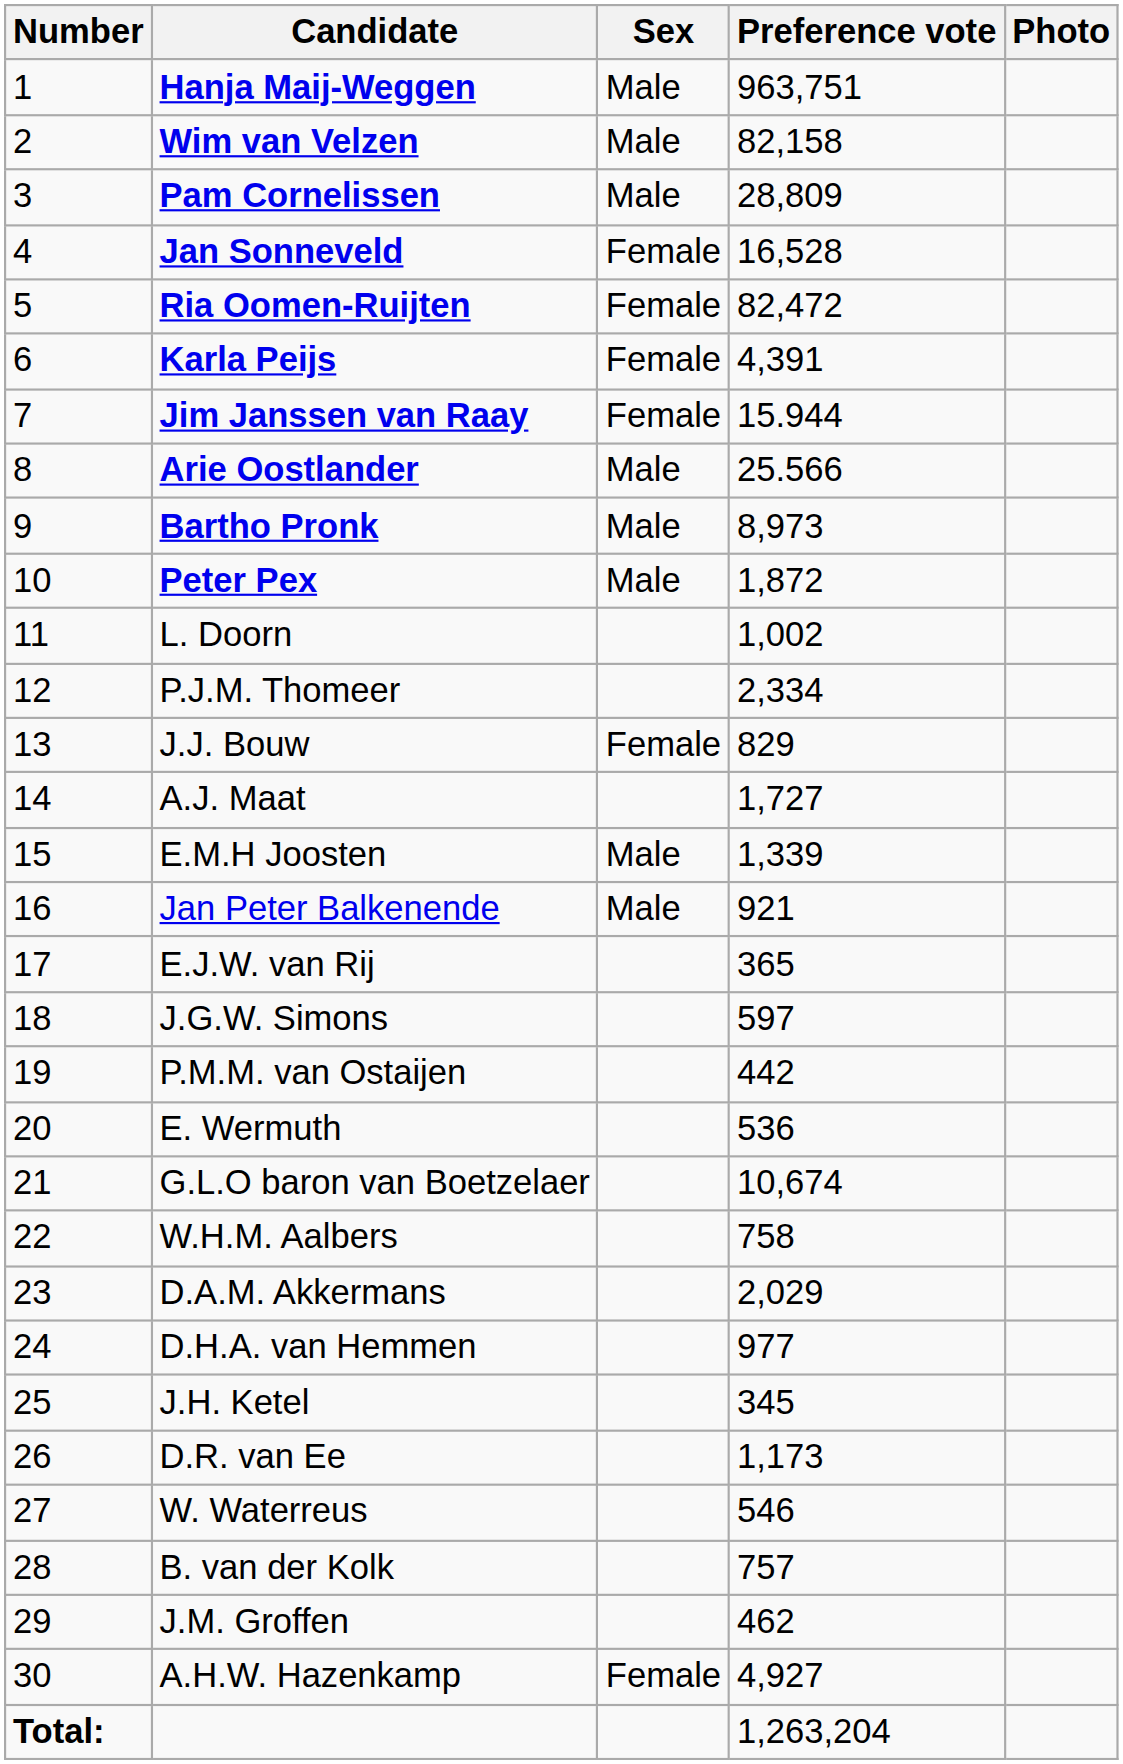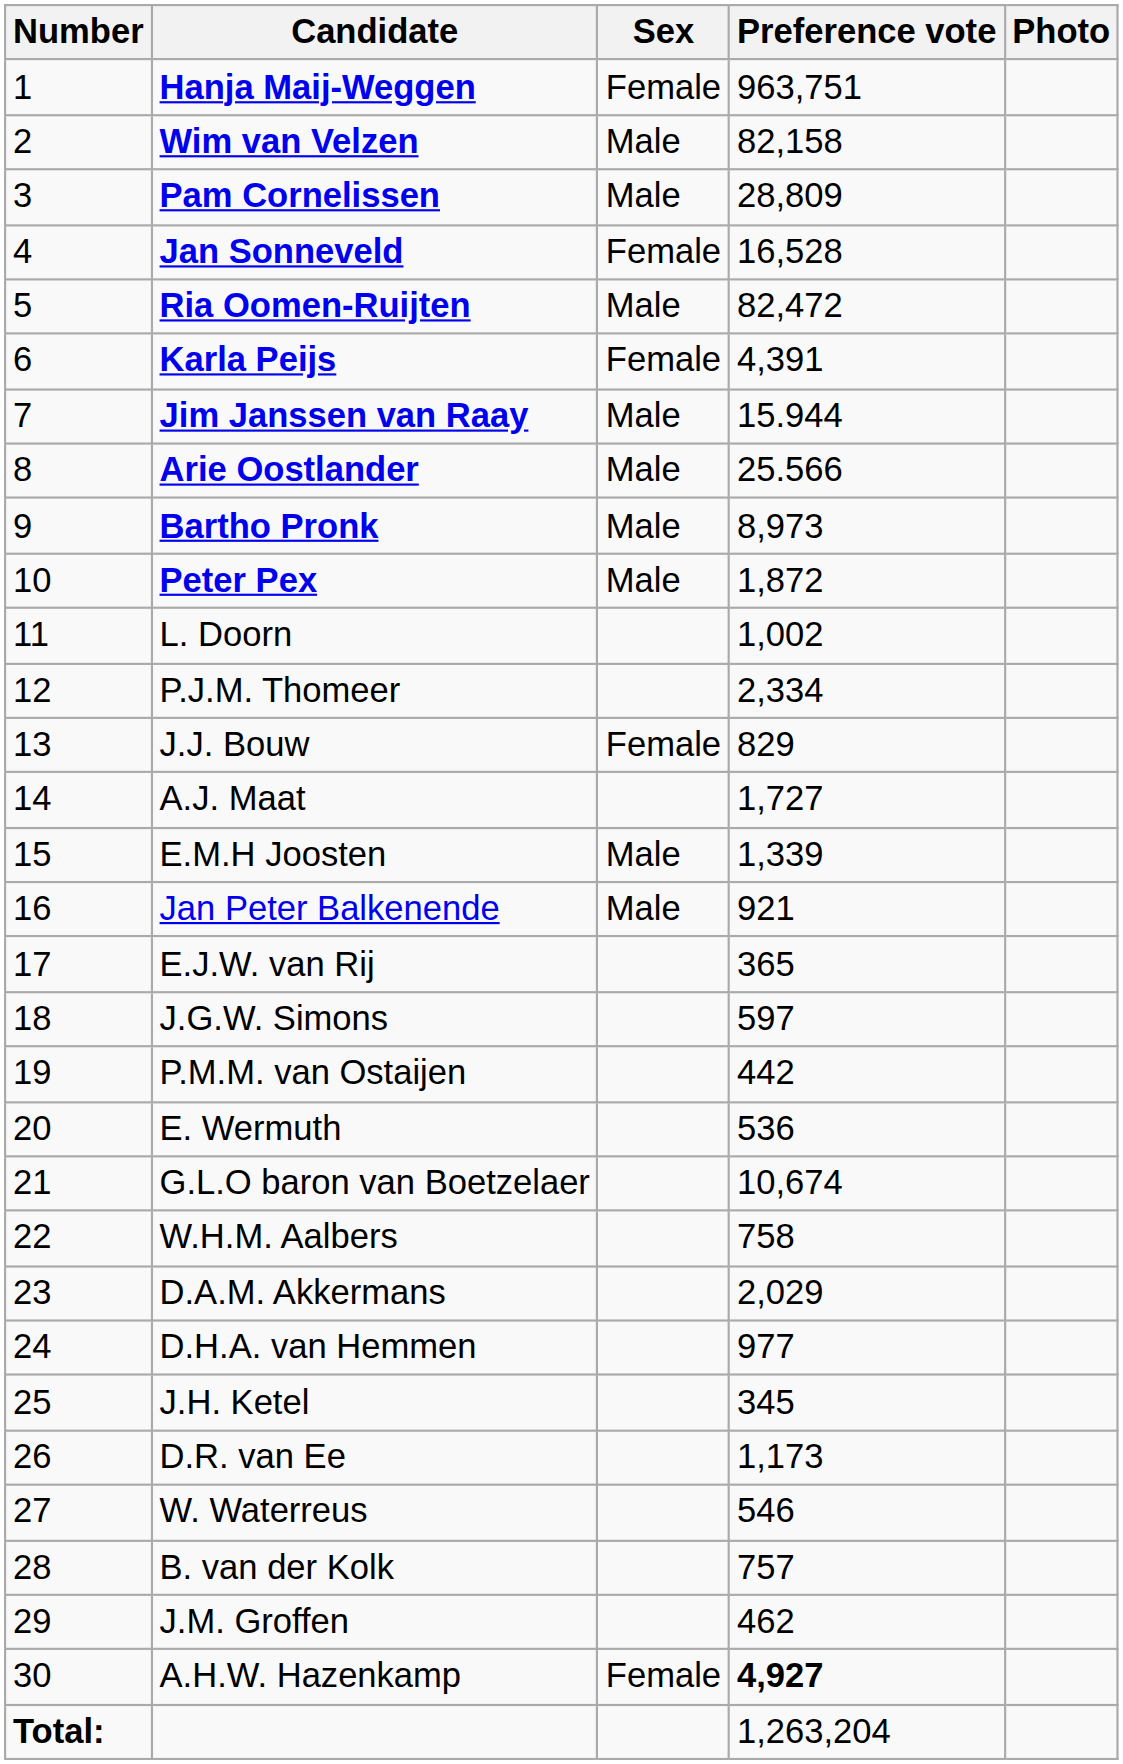Hanja Maij-Weggen | Sex: Male -> Female
Ria Oomen-Ruijten | Sex: Female -> Male
Jim Janssen van Raay | Sex: Female -> Male
A.H.W. Hazenkamp | Preference vote: normal -> bold
